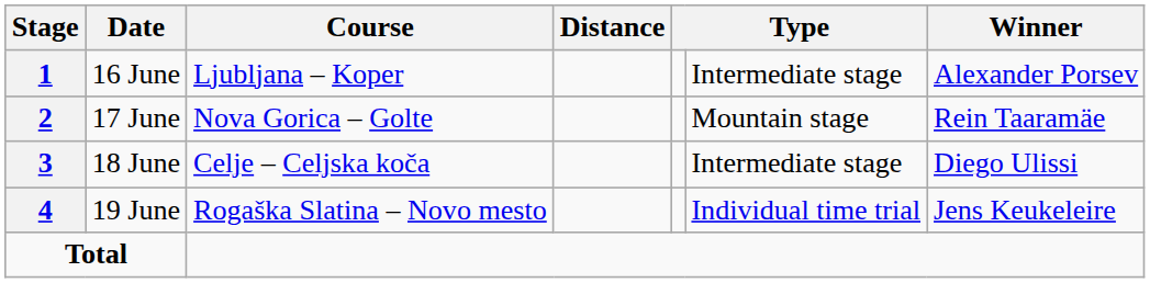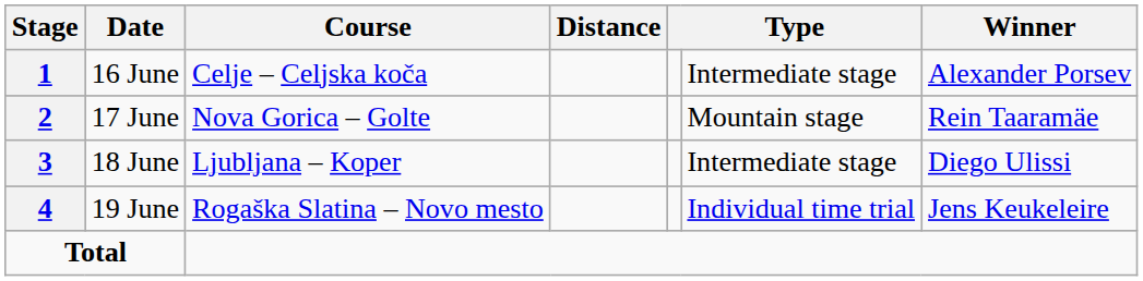16 June | Course: Ljubljana – Koper -> Celje – Celjska koča
18 June | Course: Celje – Celjska koča -> Ljubljana – Koper
